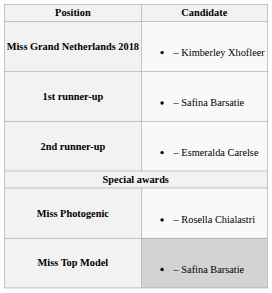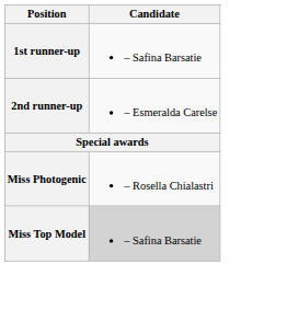- row: Miss Grand Netherlands 2018 | – Kimberley Xhofleer
